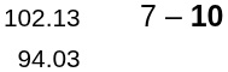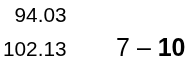rows swapped: 94.03 <-> 102.13
